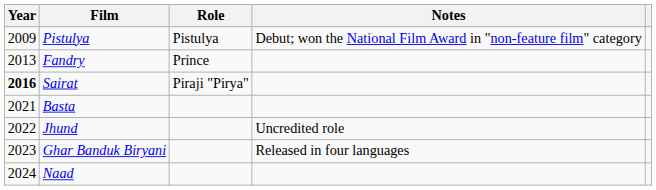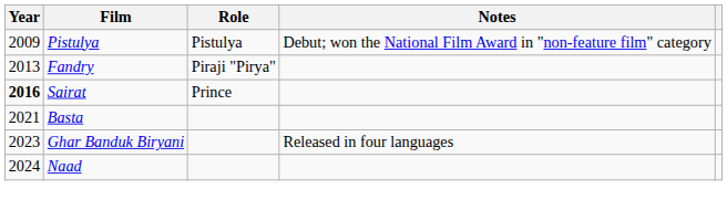Fandry | Role: Prince -> Piraji "Pirya"
Sairat | Role: Piraji "Pirya" -> Prince
- row: 2022 | Jhund | Uncredited role
